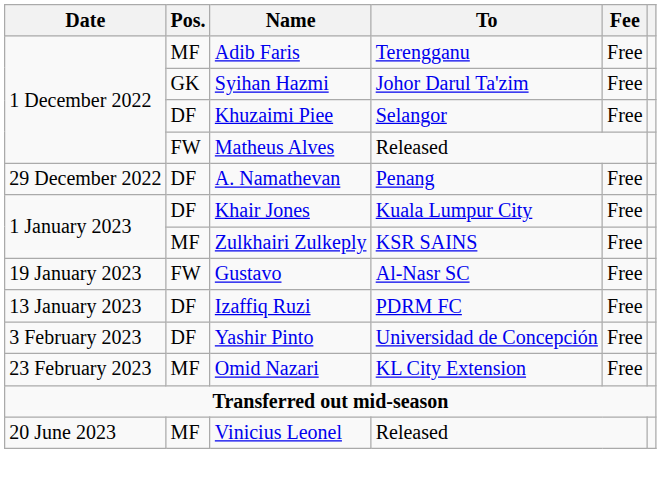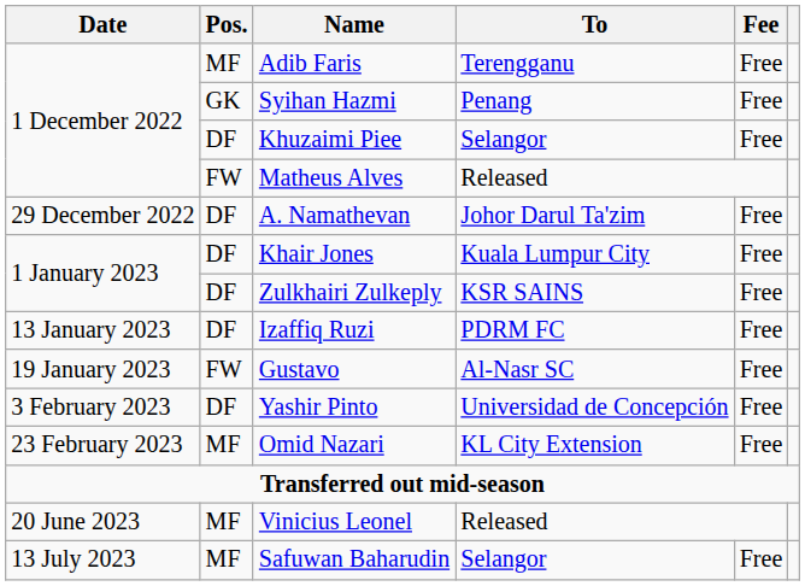Syihan Hazmi | To: Johor Darul Ta'zim -> Penang
A. Namathevan | To: Penang -> Johor Darul Ta'zim
Zulkhairi Zulkeply | Pos.: MF -> DF
rows swapped: Izaffiq Ruzi <-> Gustavo
+ row: 13 July 2023 | MF | Safuwan Baharudin | Selangor | Free
